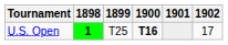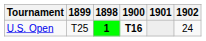columns swapped: 1898 <-> 1899
U.S. Open | 1902: 17 -> 24
